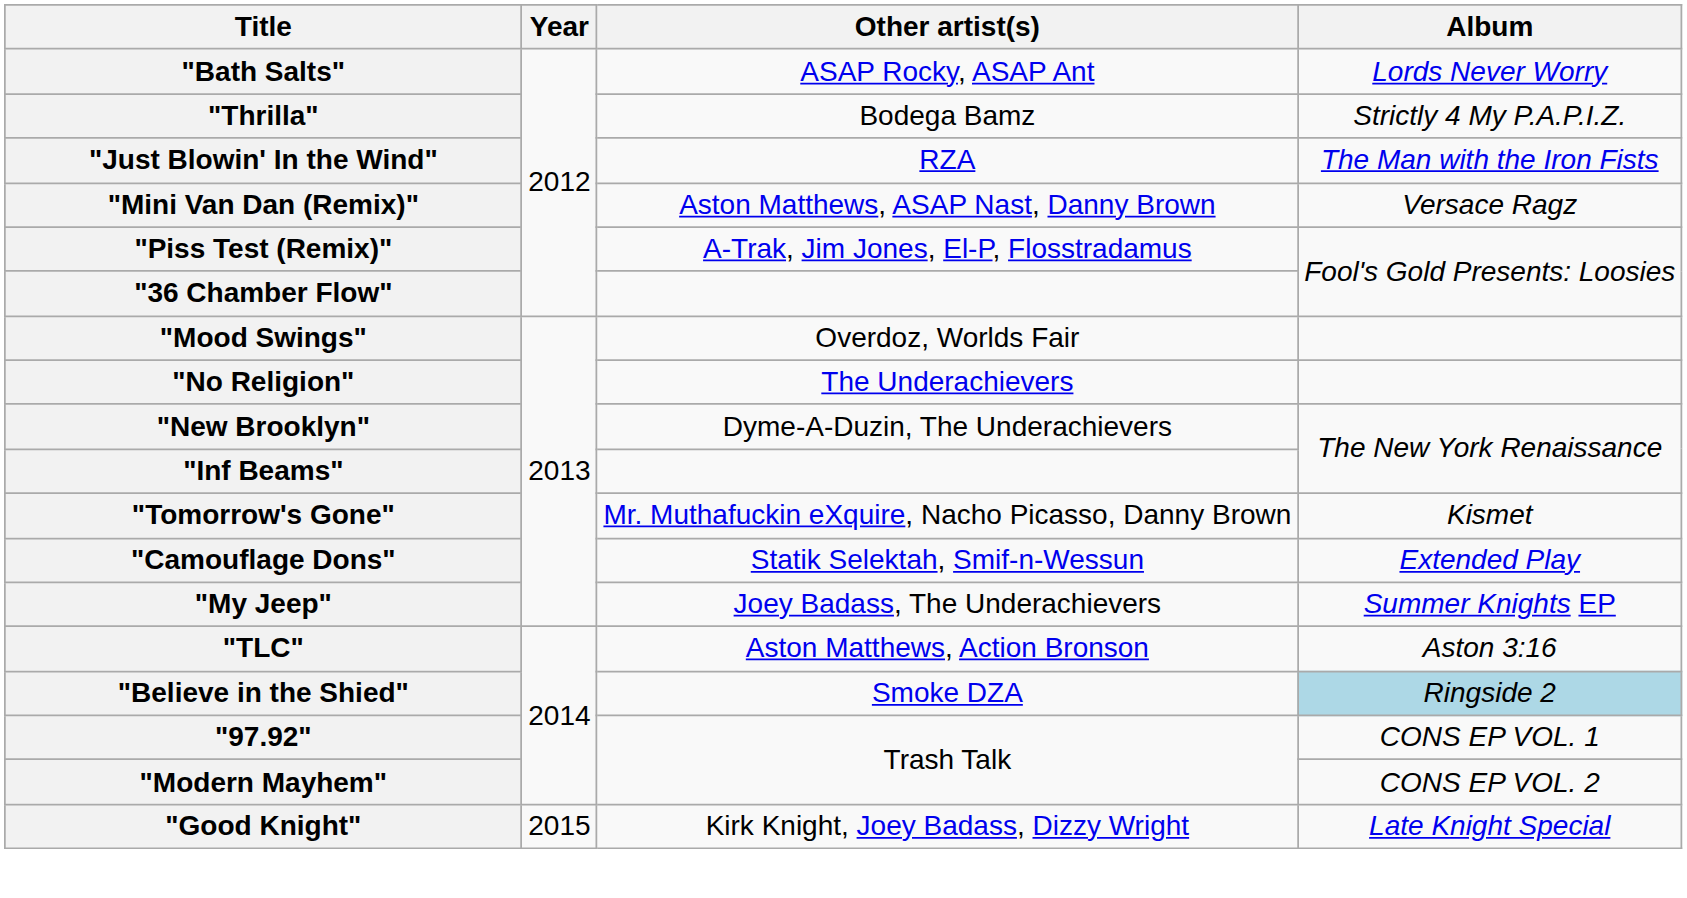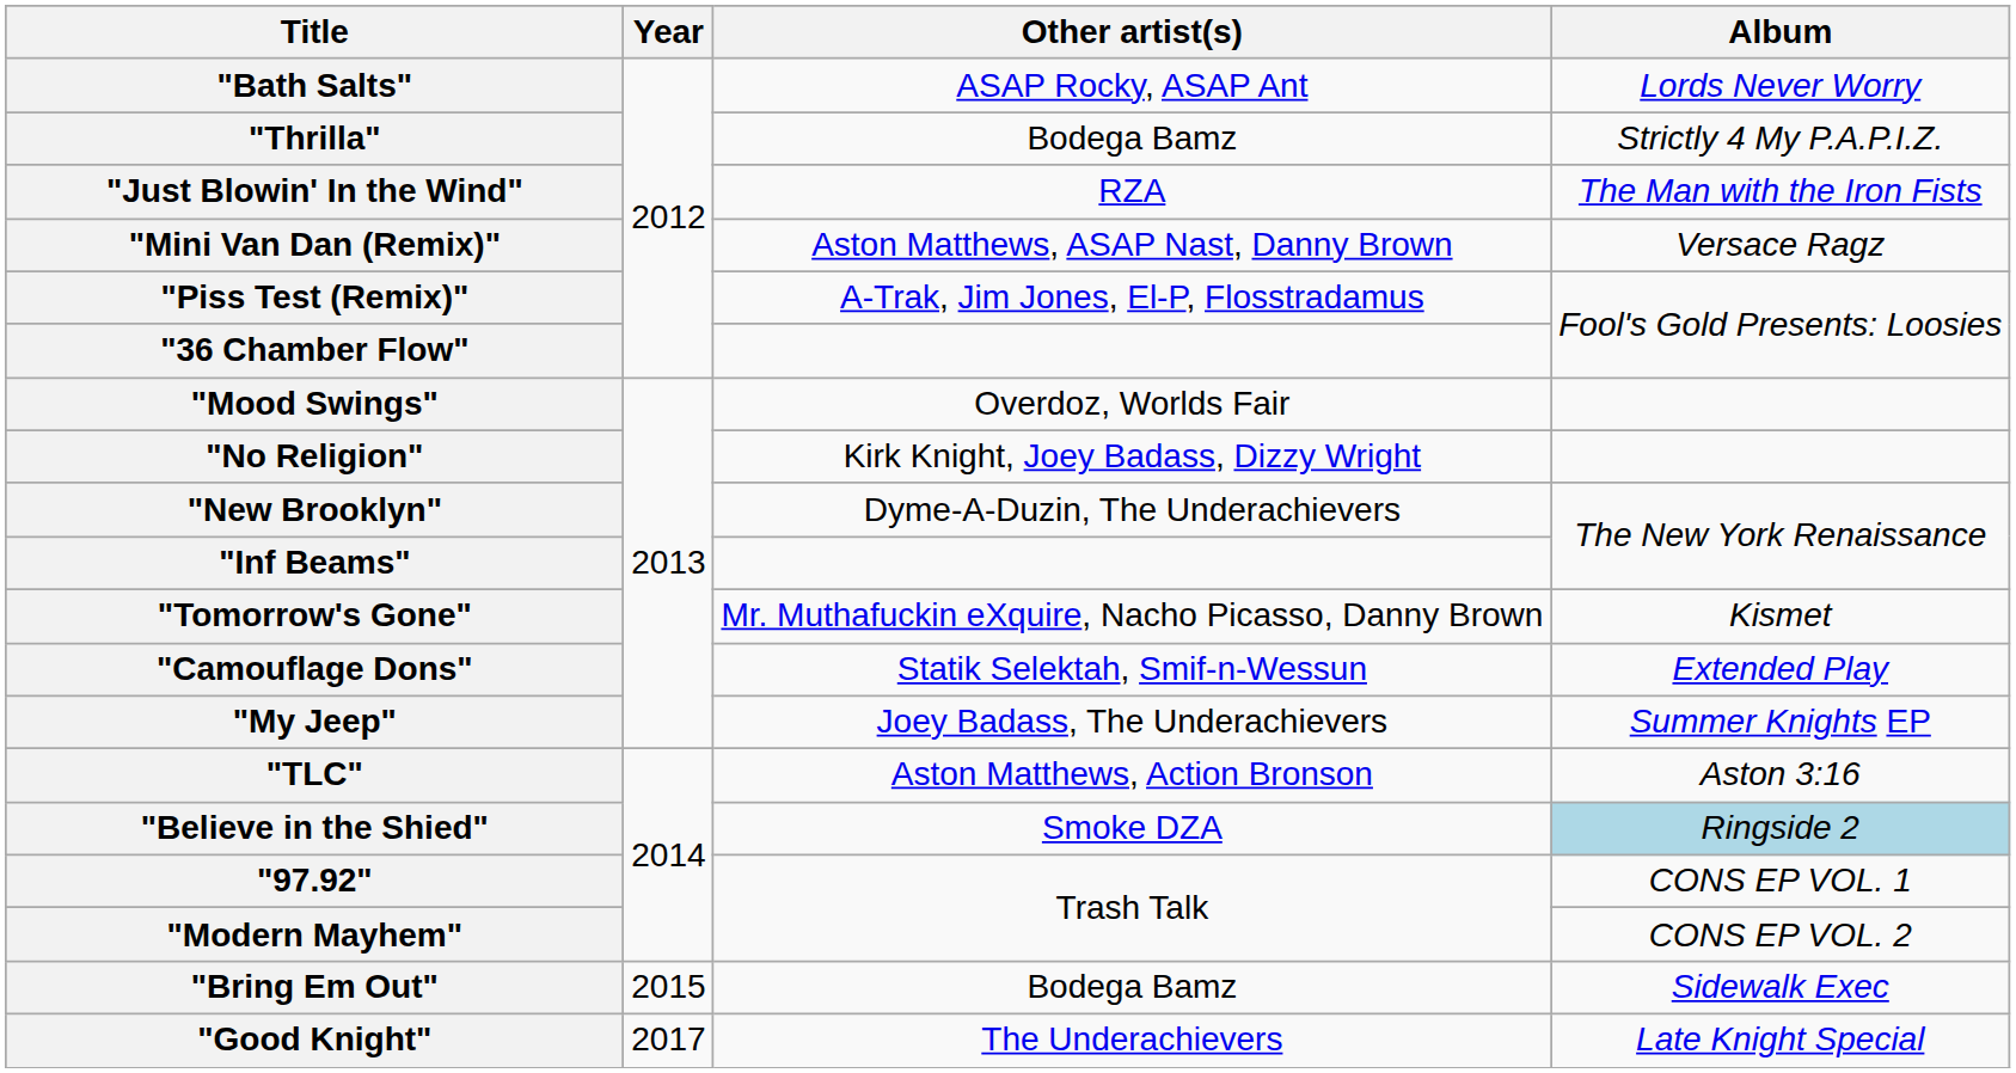"No Religion" | Other artist(s): The Underachievers -> Kirk Knight, Joey Badass, Dizzy Wright
+ row: "Bring Em Out" | 2015 | Bodega Bamz | Sidewalk Exec
"Good Knight" | Year: 2015 -> 2017
"Good Knight" | Other artist(s): Kirk Knight, Joey Badass, Dizzy Wright -> The Underachievers
